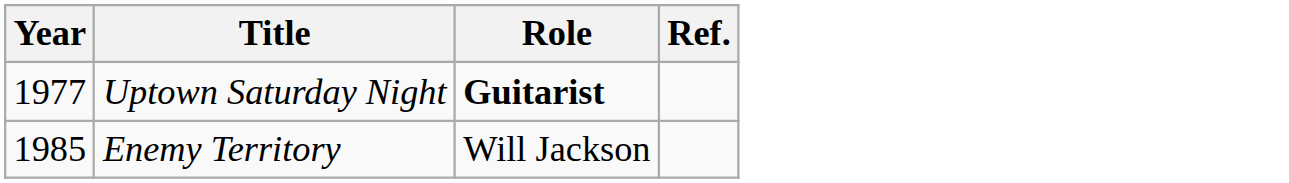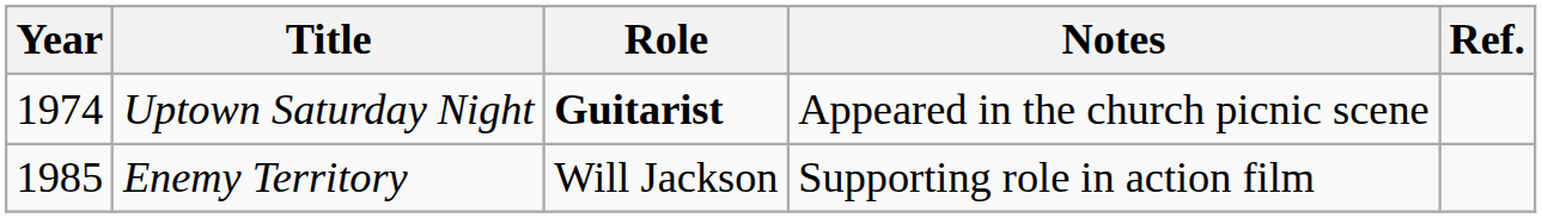+ column: Notes | Appeared in the church picnic scene | Supporting role in action film
Uptown Saturday Night | Year: 1977 -> 1974
